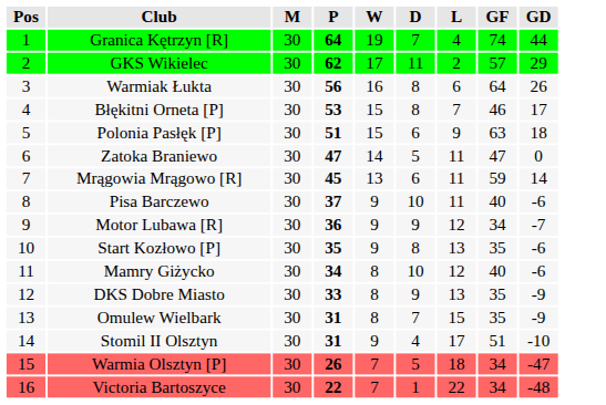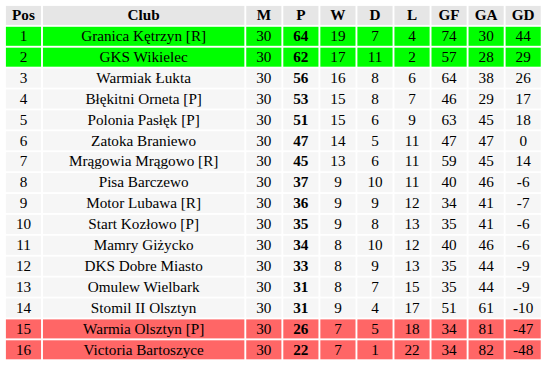+ column: GA | 30 | 28 | 38 | 29 | 45 | 47 | 45 | 46 | 41 | 41 | 46 | 44 | 44 | 61 | 81 | 82
